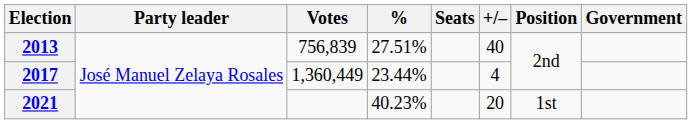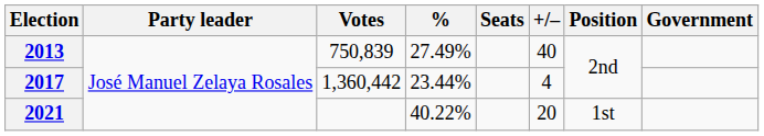2013 | Votes: 756,839 -> 750,839
2013 | %: 27.51% -> 27.49%
2017 | Votes: 1,360,449 -> 1,360,442
2021 | %: 40.23% -> 40.22%
